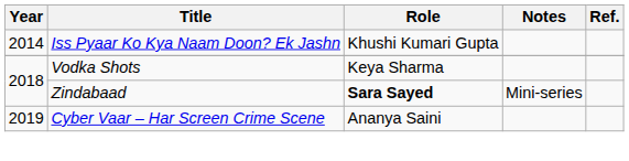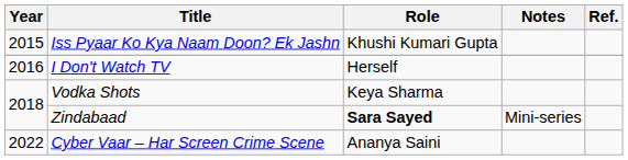Iss Pyaar Ko Kya Naam Doon? Ek Jashn | Year: 2014 -> 2015
+ row: 2016 | I Don't Watch TV | Herself
Cyber Vaar – Har Screen Crime Scene | Year: 2019 -> 2022
